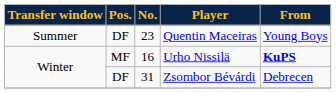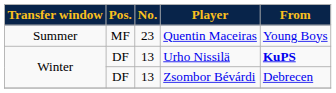Quentin Maceiras | Pos.: DF -> MF
Urho Nissilä | Pos.: MF -> DF
Urho Nissilä | No.: 16 -> 13
Zsombor Bévárdi | No.: 31 -> 13
